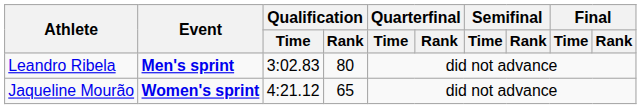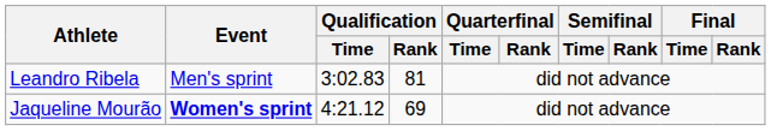Leandro Ribela | Event: bold -> normal
Leandro Ribela | Qualification / Rank: 80 -> 81
Jaqueline Mourão | Qualification / Rank: 65 -> 69
